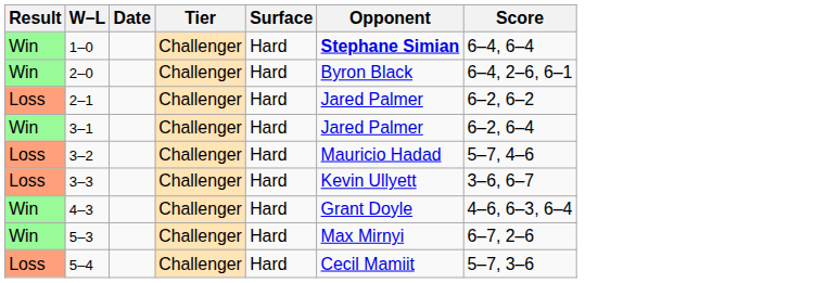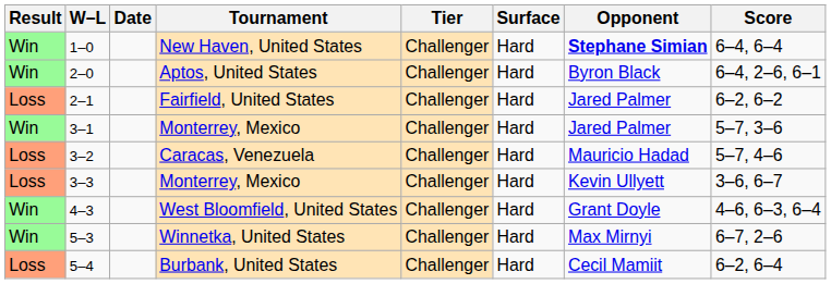+ column: Tournament | New Haven, United States | Aptos, United States | Fairfield, United States | Monterrey, Mexico | Caracas, Venezuela | Monterrey, Mexico | West Bloomfield, United States | Winnetka, United States | Burbank, United States
3–1 | Score: 6–2, 6–4 -> 5–7, 3–6
5–4 | Score: 5–7, 3–6 -> 6–2, 6–4
